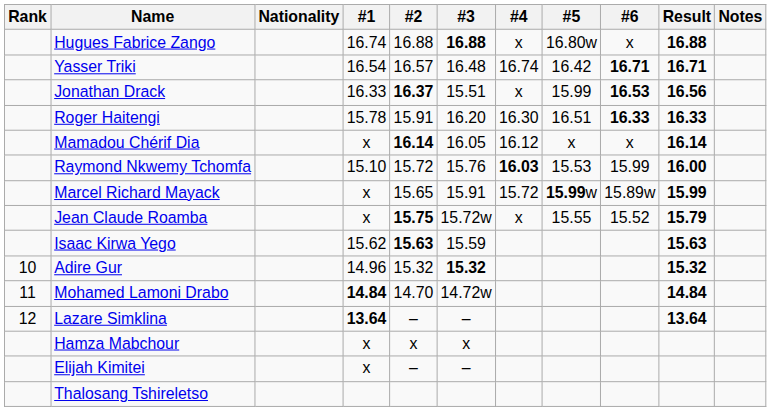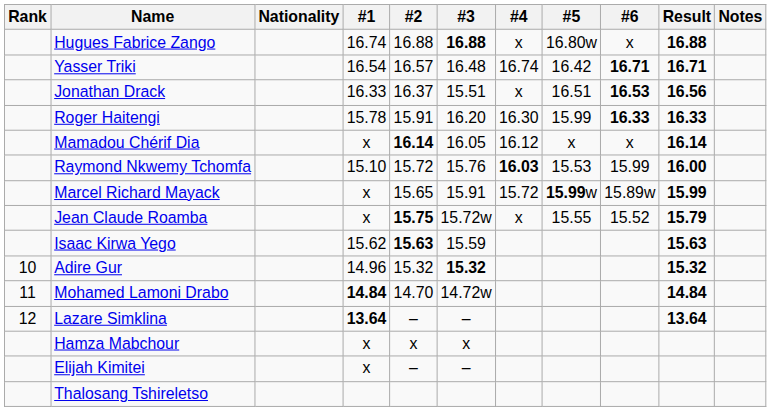Jonathan Drack | #2: bold -> normal
Jonathan Drack | #5: 15.99 -> 16.51
Roger Haitengi | #5: 16.51 -> 15.99
